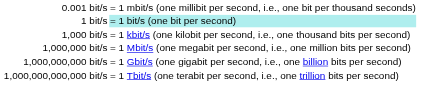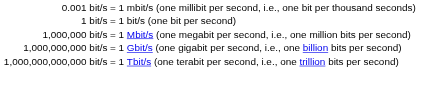1 bit/s | column 2: paleturquoise background -> no background
- row: 1,000 bit/s | = 1 kbit/s (one kilobit per second, i.e., one thousand bits per second)
